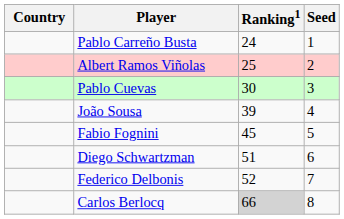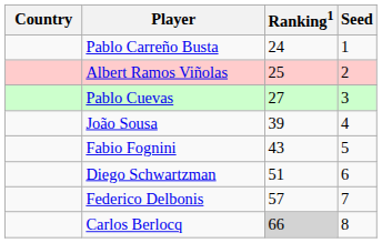Pablo Cuevas | Ranking1: 30 -> 27
Fabio Fognini | Ranking1: 45 -> 43
Federico Delbonis | Ranking1: 52 -> 57
